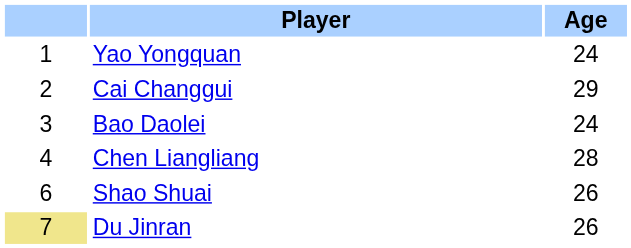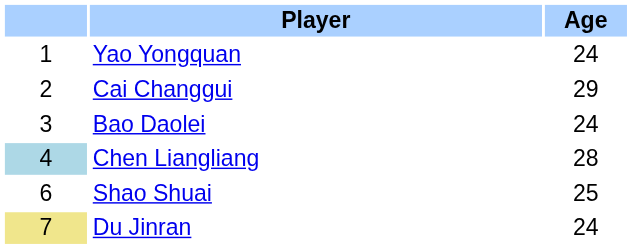Chen Liangliang | column 1: no background -> lightblue background
Shao Shuai | Age: 26 -> 25
Du Jinran | Age: 26 -> 24
